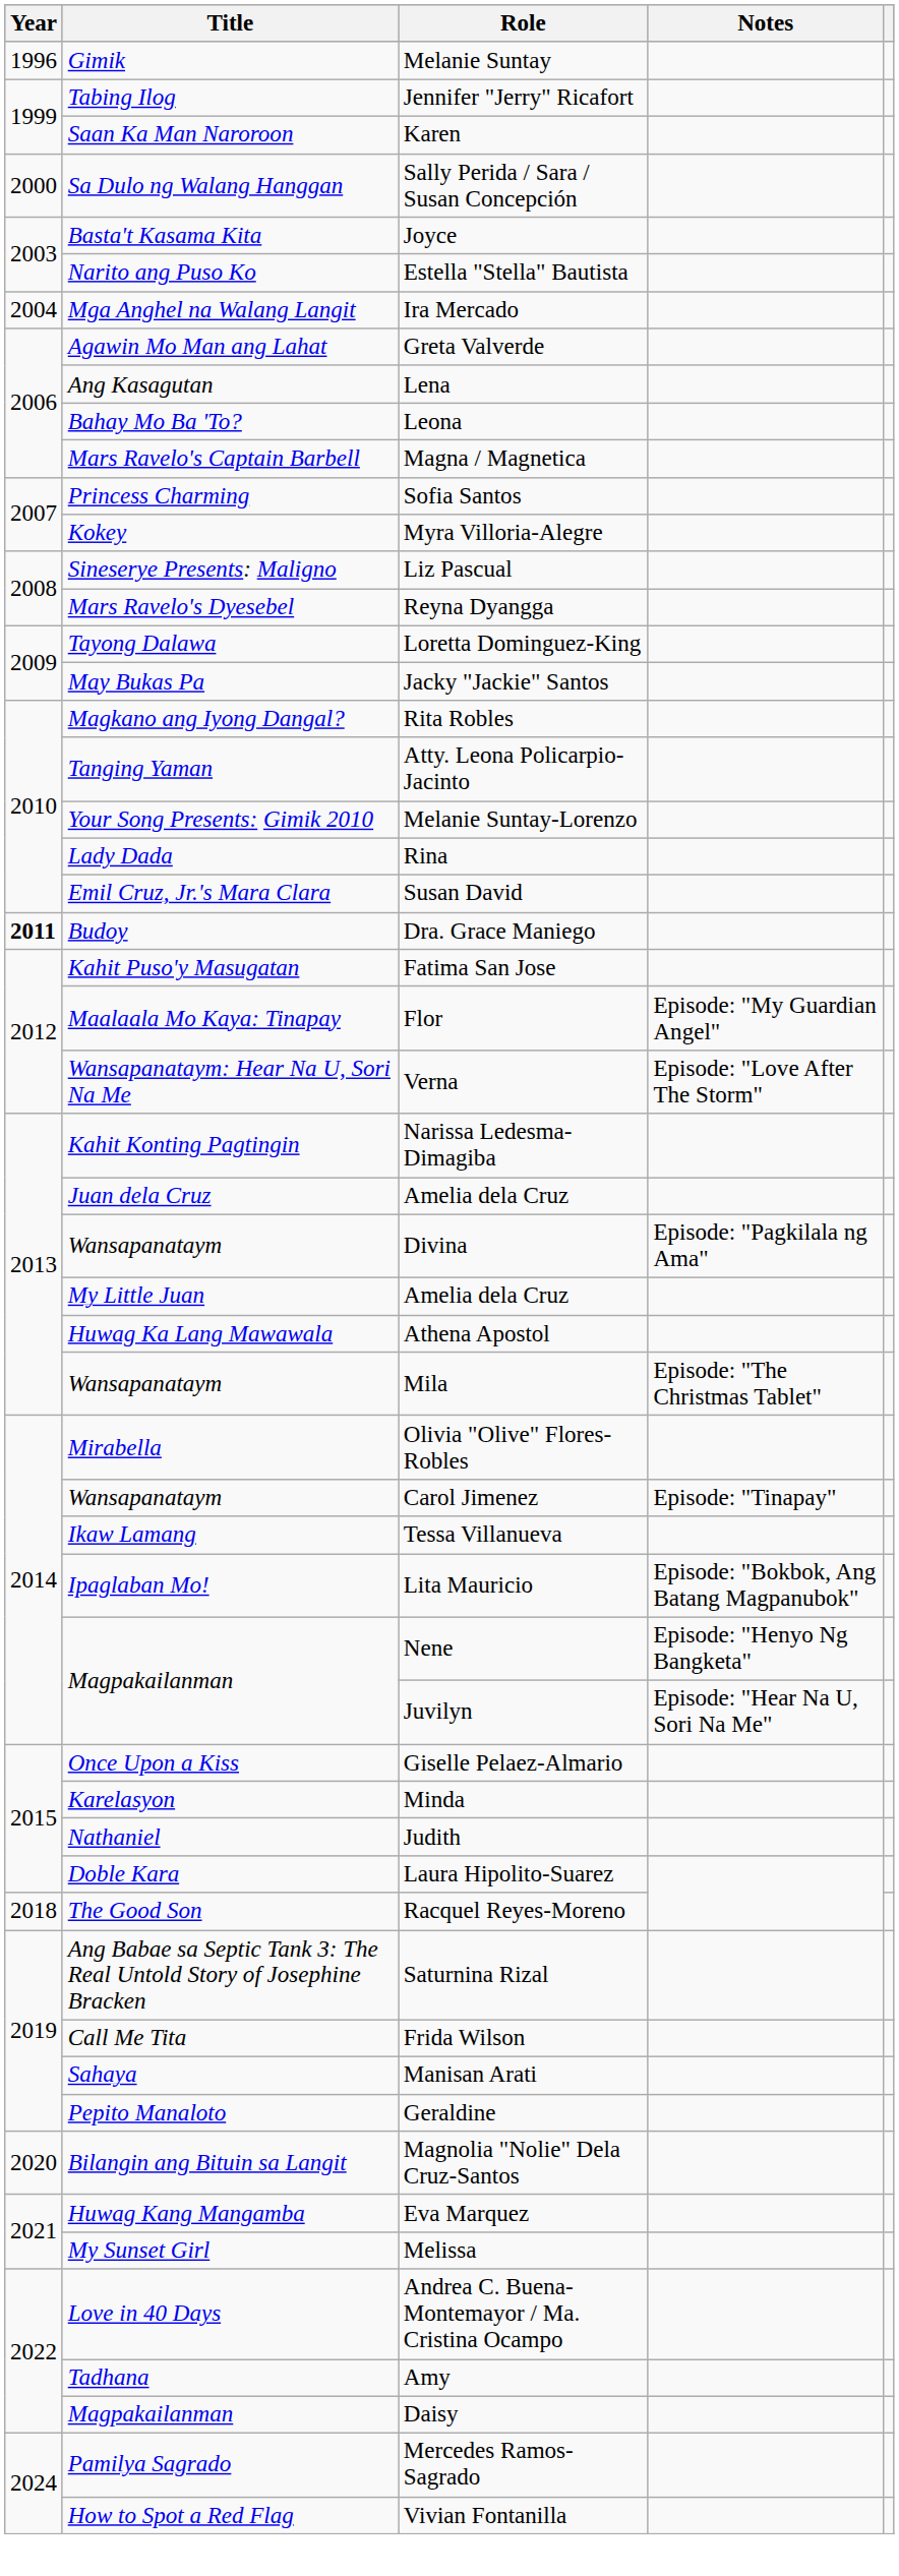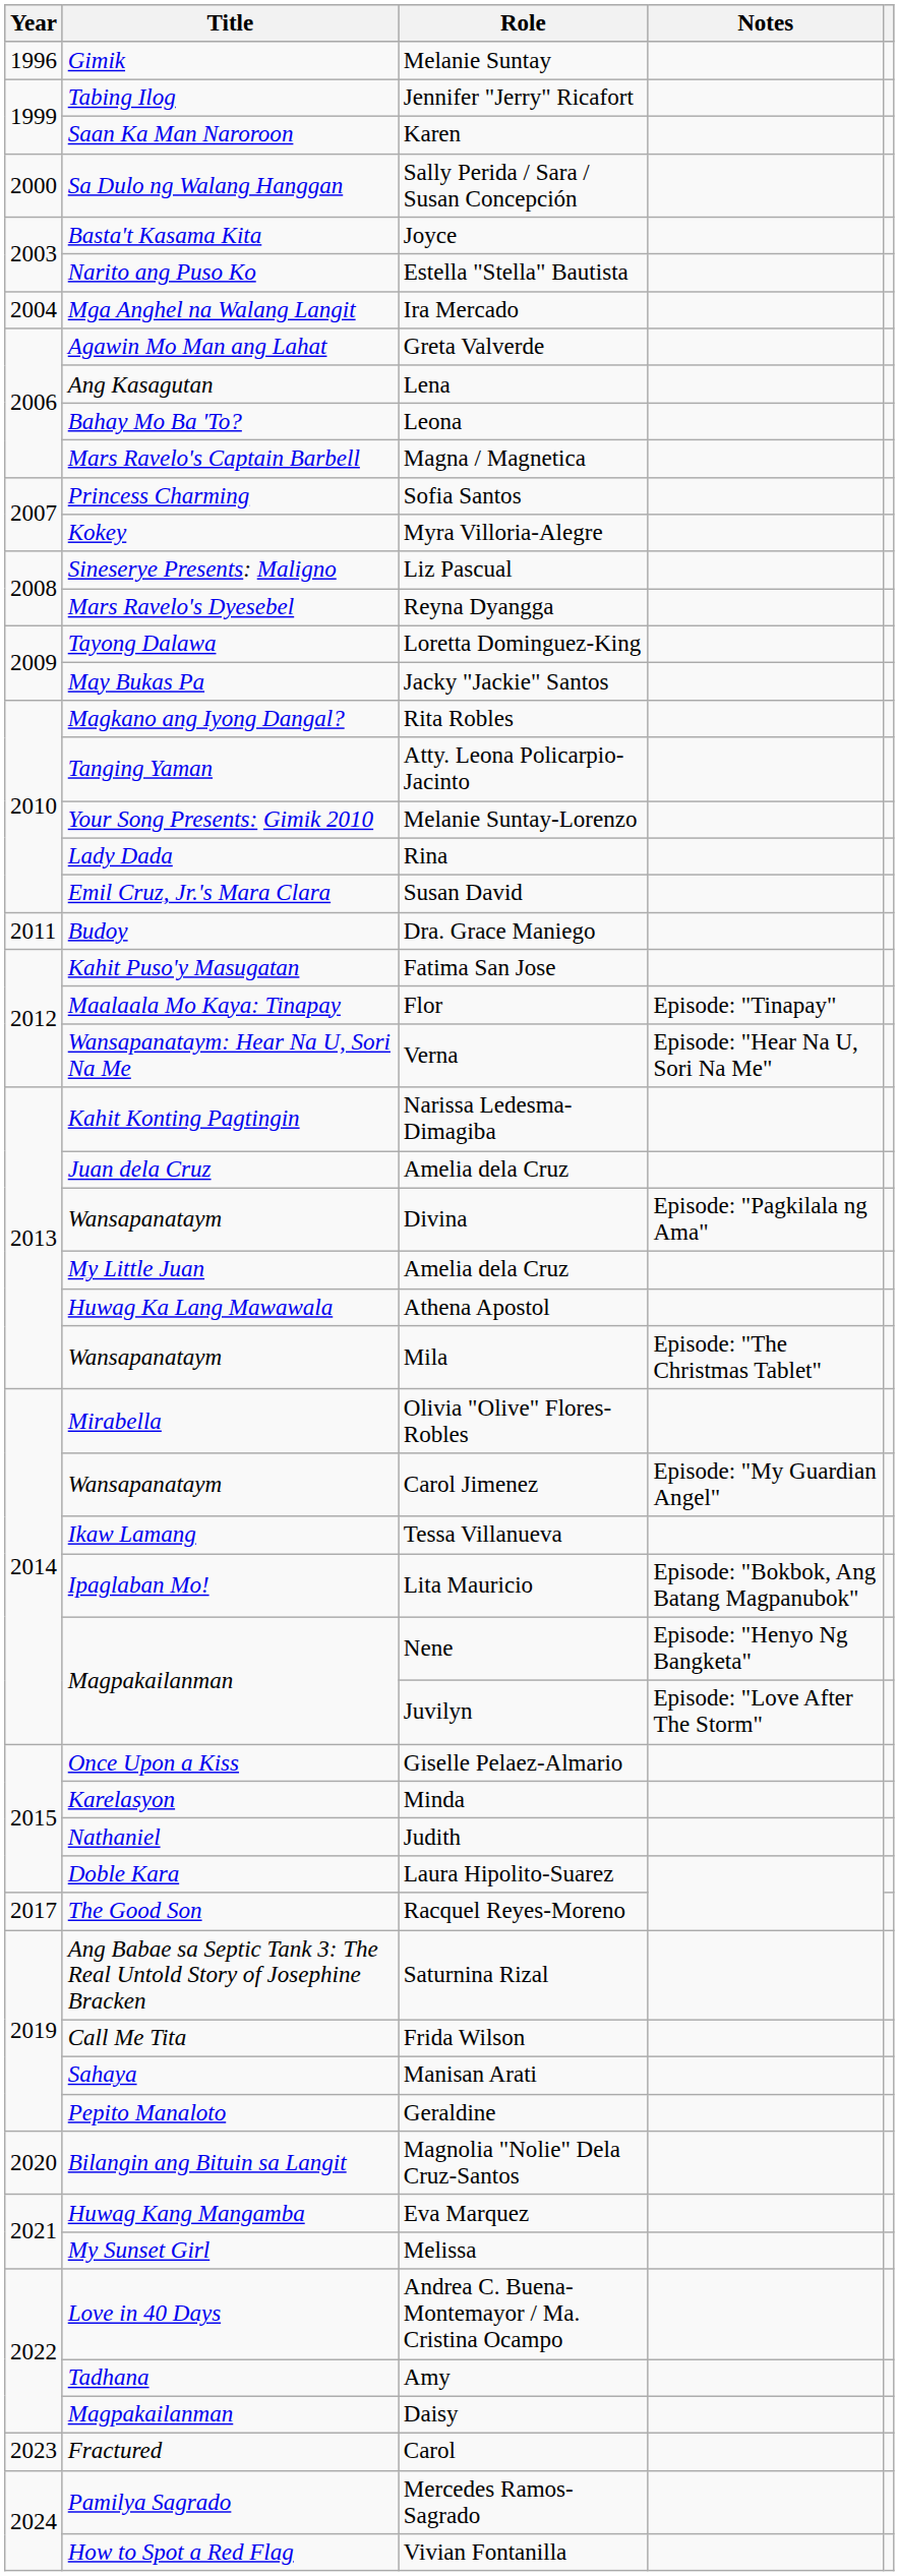Dra. Grace Maniego | Year: bold -> normal
Flor | Notes: Episode: "My Guardian Angel" -> Episode: "Tinapay"
Verna | Notes: Episode: "Love After The Storm" -> Episode: "Hear Na U, Sori Na Me"
Carol Jimenez | Notes: Episode: "Tinapay" -> Episode: "My Guardian Angel"
Juvilyn | Notes: Episode: "Hear Na U, Sori Na Me" -> Episode: "Love After The Storm"
Racquel Reyes-Moreno | Year: 2018 -> 2017
+ row: 2023 | Fractured | Carol
